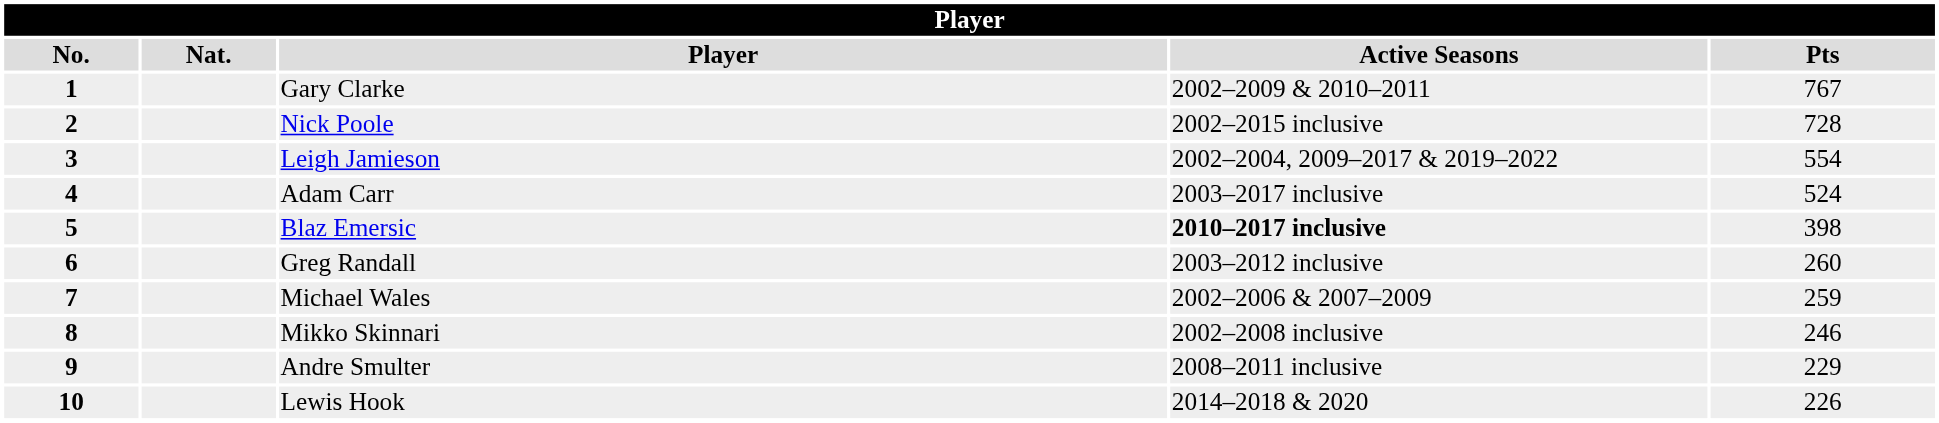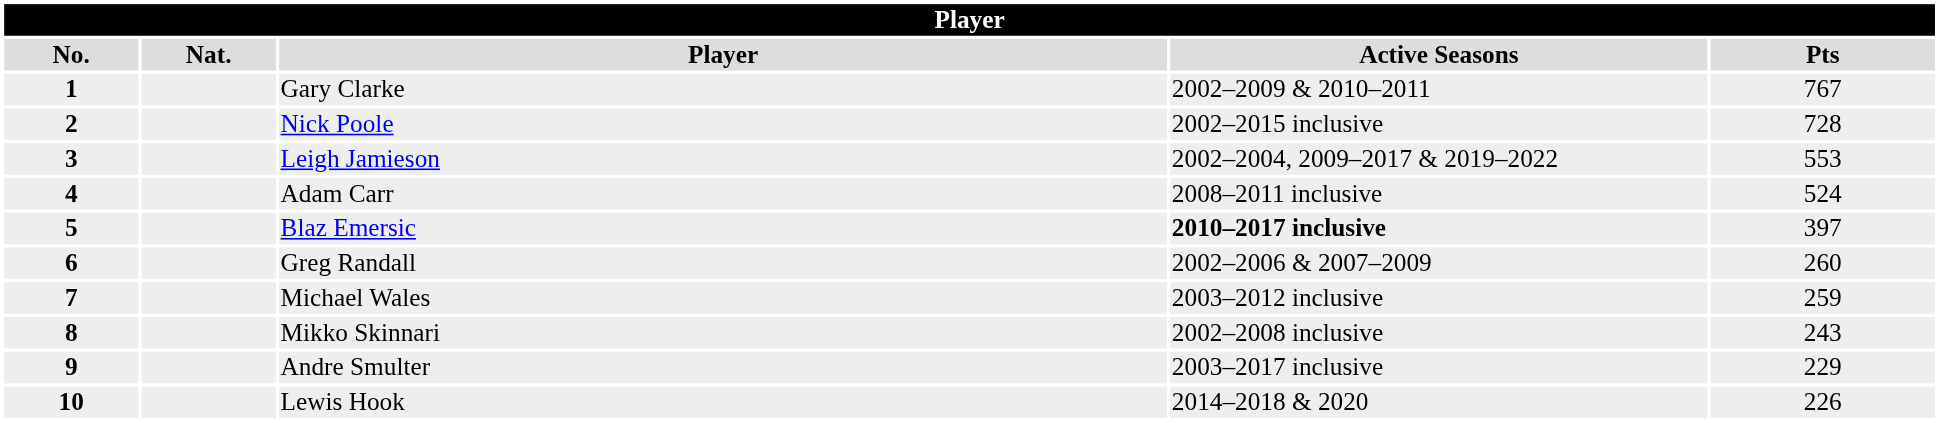Leigh Jamieson | Pts: 554 -> 553
Adam Carr | Active Seasons: 2003–2017 inclusive -> 2008–2011 inclusive
Blaz Emersic | Pts: 398 -> 397
Greg Randall | Active Seasons: 2003–2012 inclusive -> 2002–2006 & 2007–2009
Michael Wales | Active Seasons: 2002–2006 & 2007–2009 -> 2003–2012 inclusive
Mikko Skinnari | Pts: 246 -> 243
Andre Smulter | Active Seasons: 2008–2011 inclusive -> 2003–2017 inclusive
